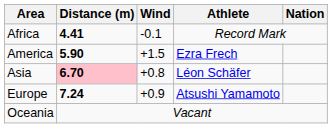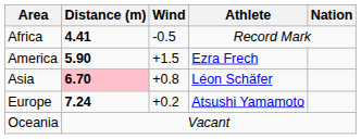Africa | Wind: -0.1 -> -0.5
Europe | Wind: +0.9 -> +0.2
